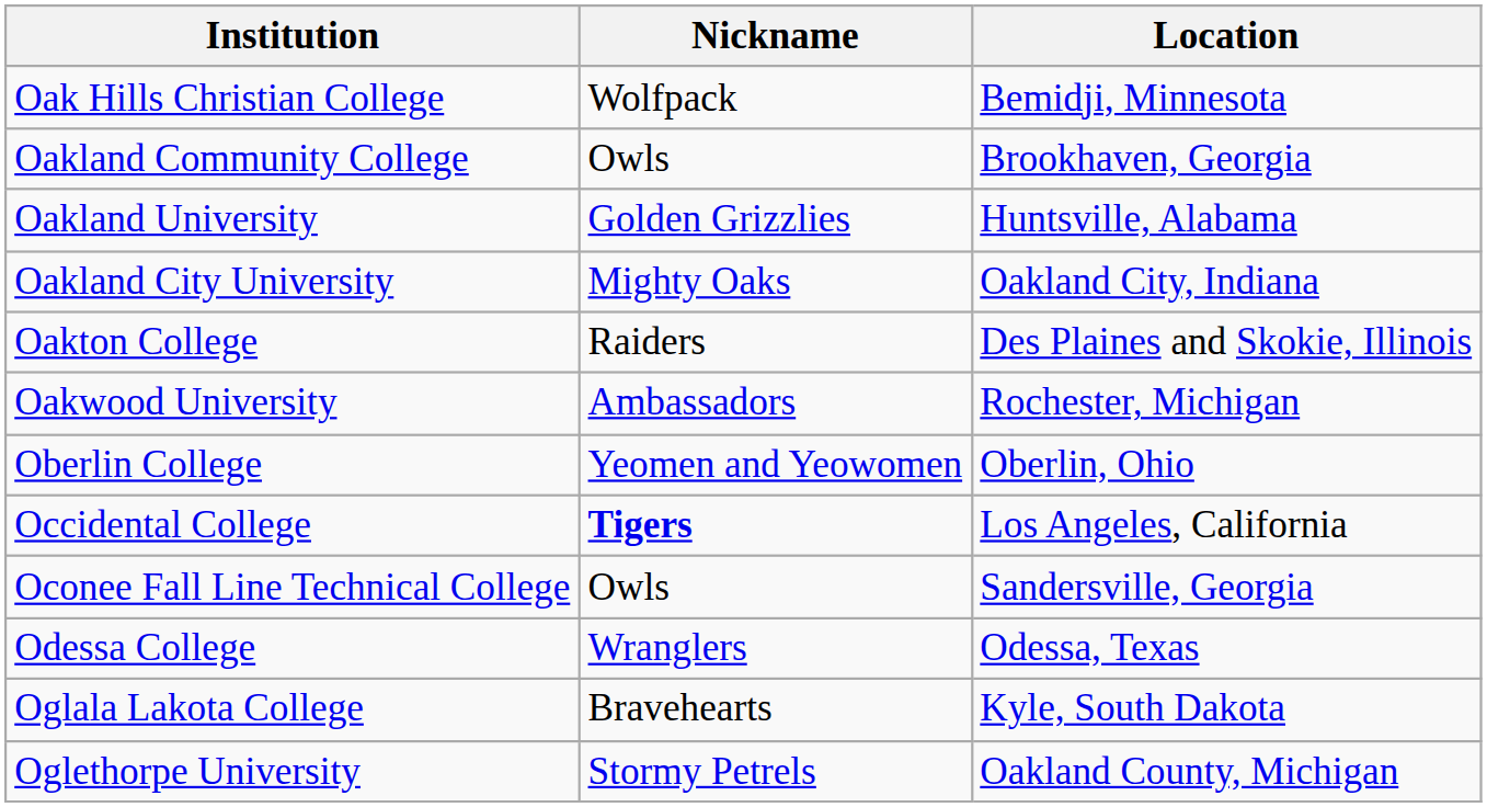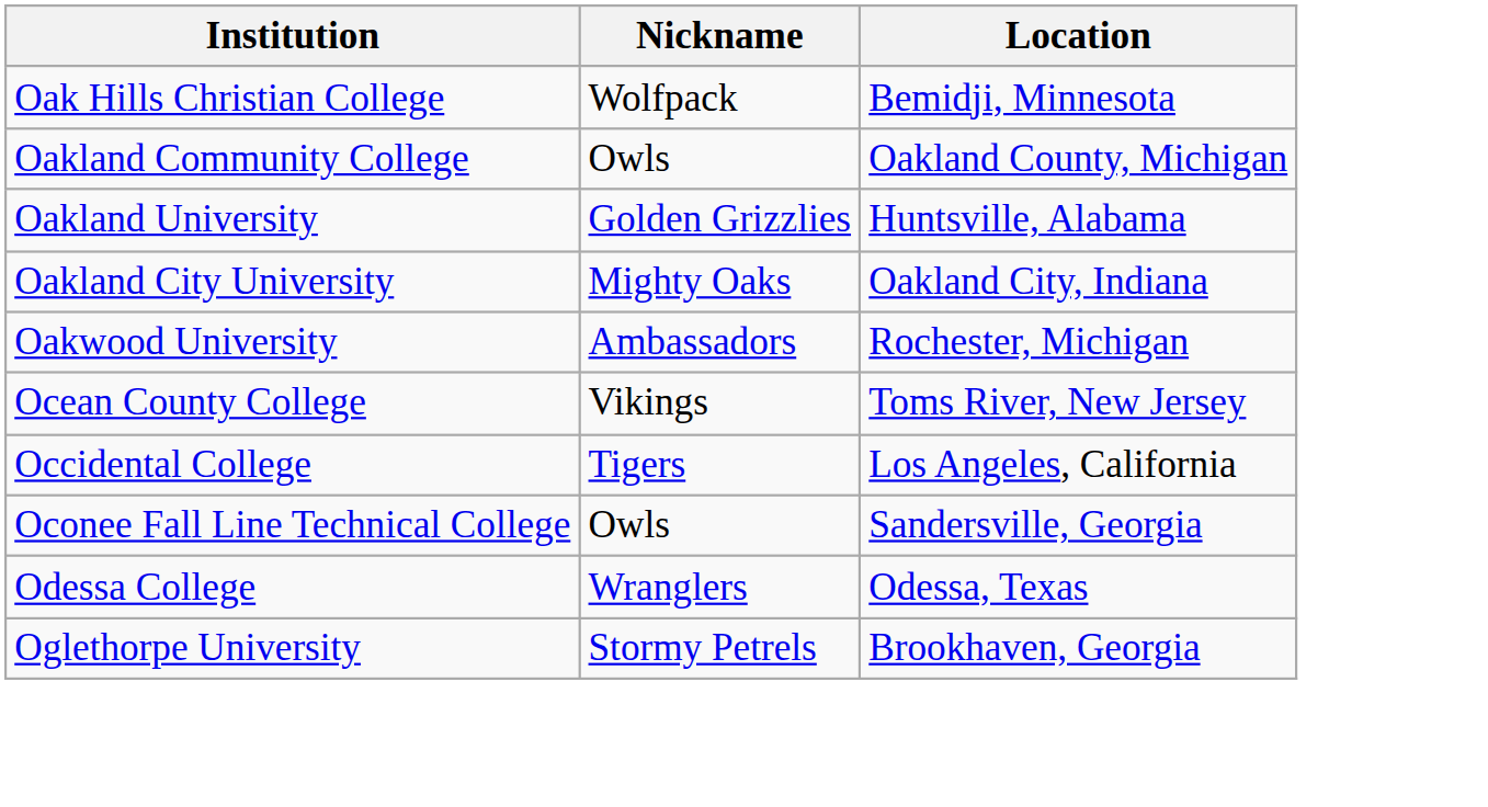Oakland Community College | Location: Brookhaven, Georgia -> Oakland County, Michigan
- row: Oakton College | Raiders | Des Plaines and Skokie, Illinois
- row: Oberlin College | Yeomen and Yeowomen | Oberlin, Ohio
+ row: Ocean County College | Vikings | Toms River, New Jersey
Occidental College | Nickname: bold -> normal
- row: Oglala Lakota College | Bravehearts | Kyle, South Dakota
Oglethorpe University | Location: Oakland County, Michigan -> Brookhaven, Georgia
